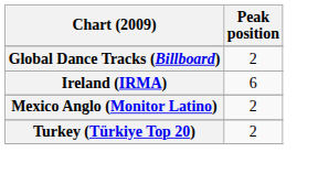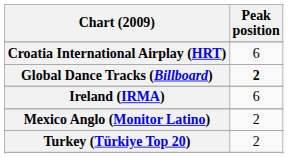+ row: Croatia International Airplay (HRT) | 6
Global Dance Tracks (Billboard) | Peak position: normal -> bold
